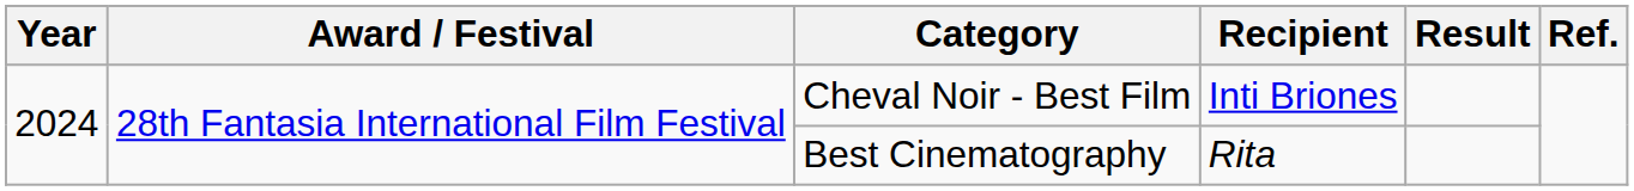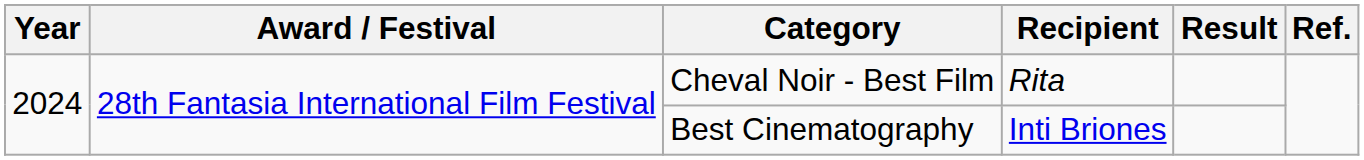Cheval Noir - Best Film | Recipient: Inti Briones -> Rita
Best Cinematography | Recipient: Rita -> Inti Briones
